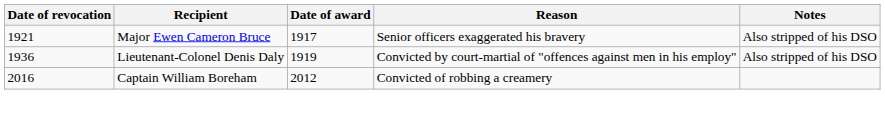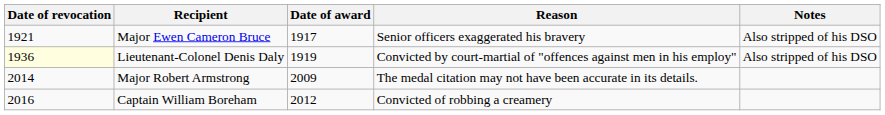Lieutenant-Colonel Denis Daly | Date of revocation: no background -> lightyellow background
+ row: 2014 | Major Robert Armstrong | 2009 | The medal citation may not have been accurate in its details.
